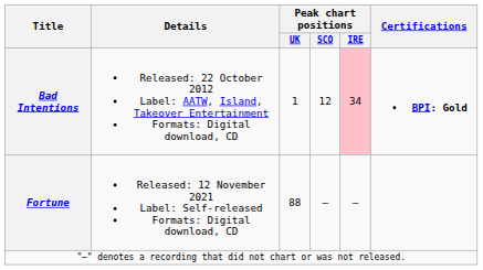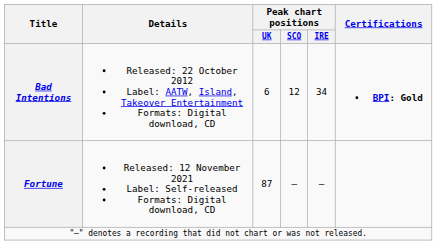Bad Intentions | Peak chart positions / UK: 1 -> 6
Bad Intentions | Peak chart positions / IRE: pink background -> no background
Fortune | Peak chart positions / UK: 88 -> 87
